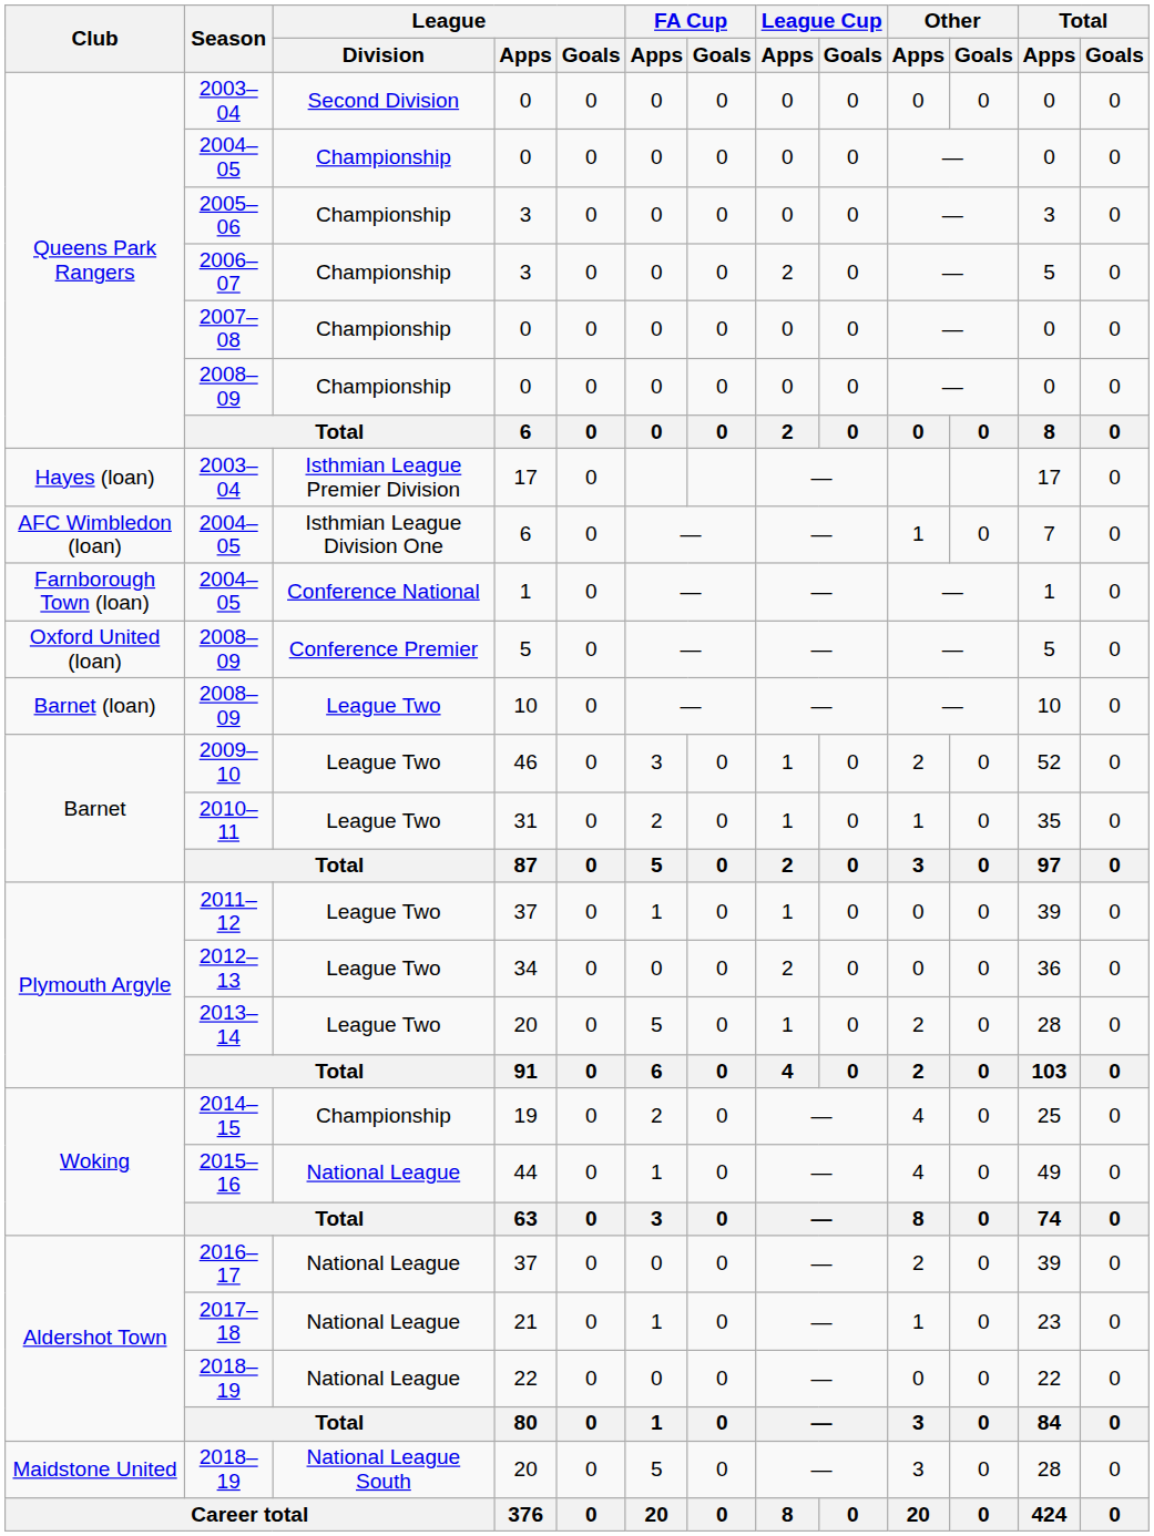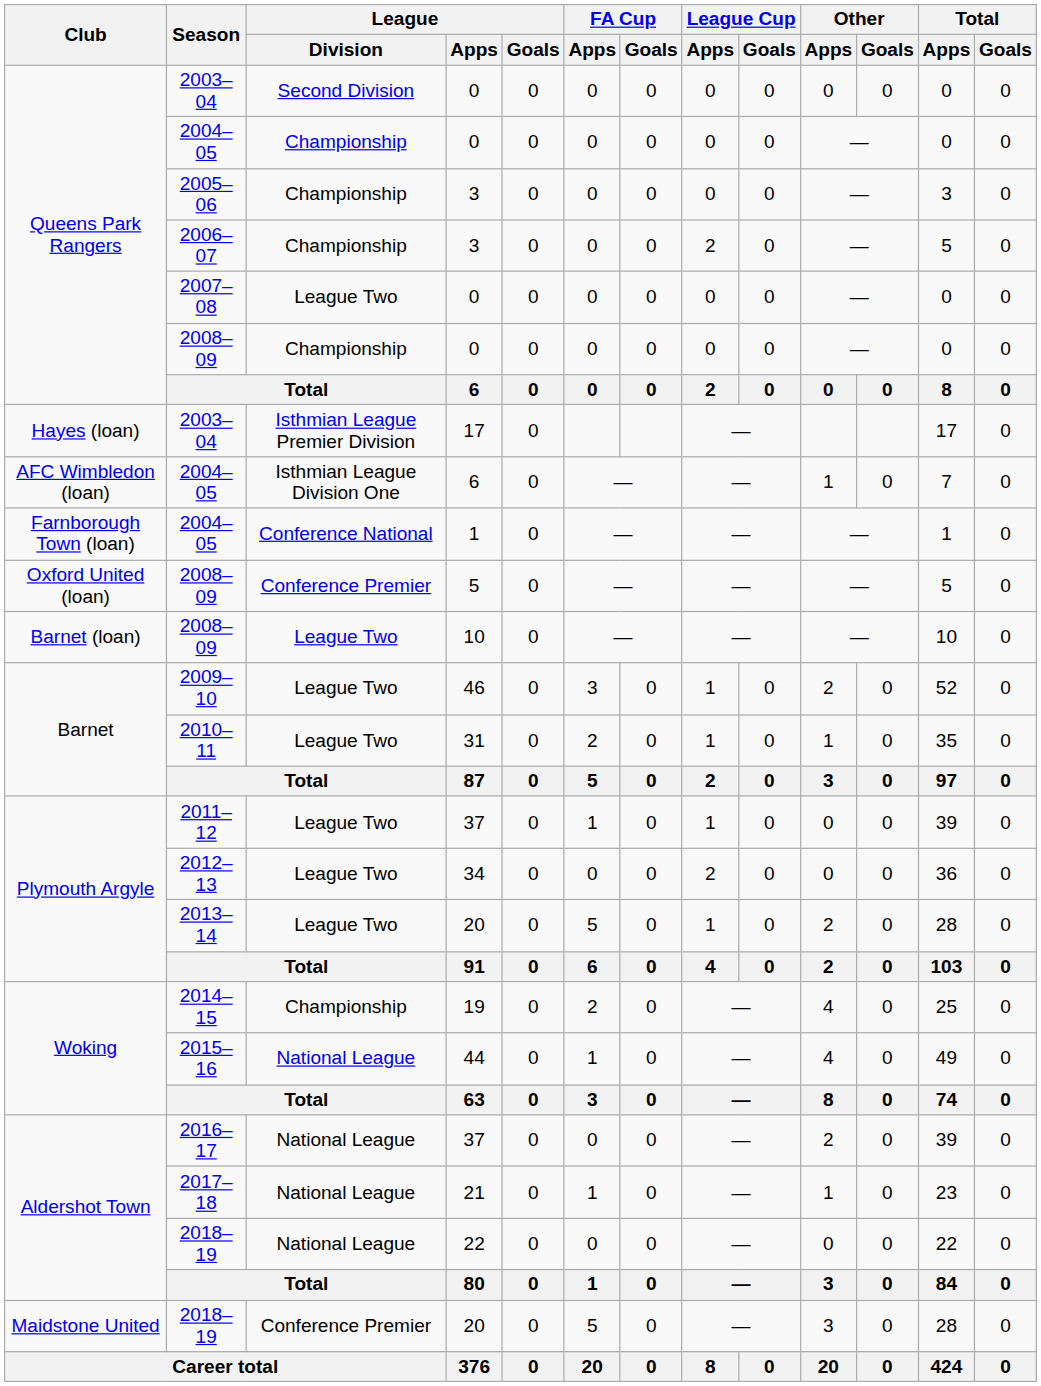2007–08 | League / Division: Championship -> League Two
2018–19 / 20 | League / Division: National League South -> Conference Premier
